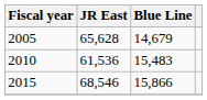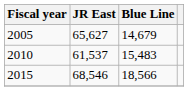2005 | JR East: 65,628 -> 65,627
2010 | JR East: 61,536 -> 61,537
2015 | Blue Line: 15,866 -> 18,566
